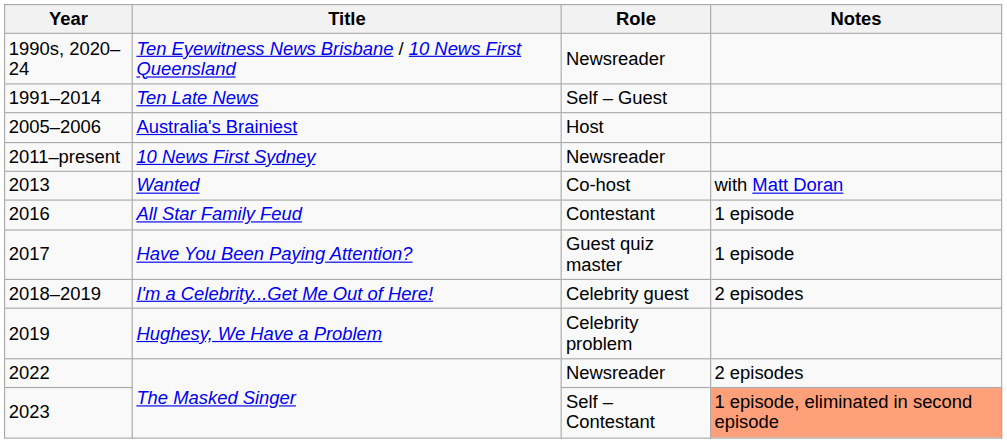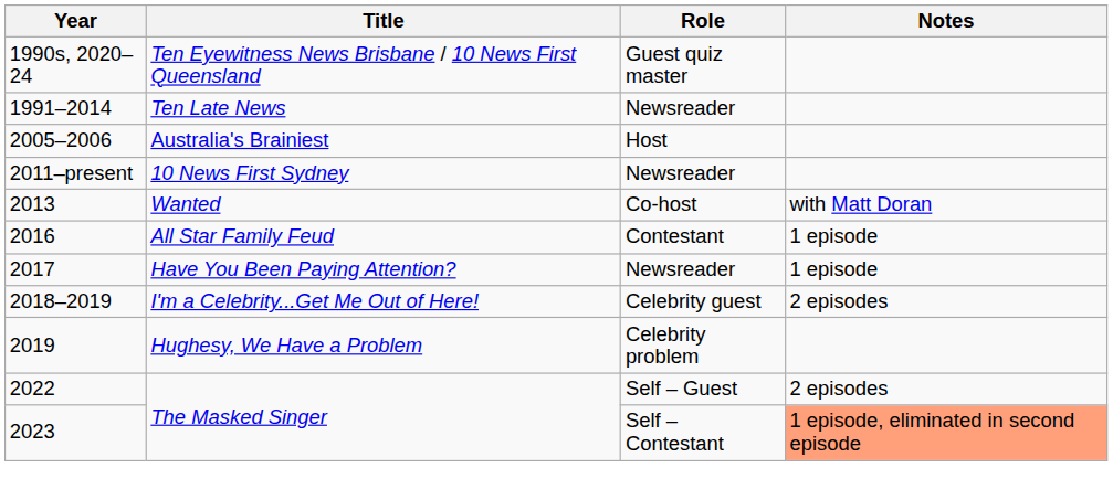Ten Eyewitness News Brisbane / 10 News First Queensland | Role: Newsreader -> Guest quiz master
Ten Late News | Role: Self – Guest -> Newsreader
Have You Been Paying Attention? | Role: Guest quiz master -> Newsreader
2022 / The Masked Singer | Role: Newsreader -> Self – Guest
